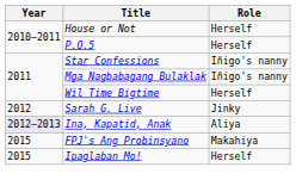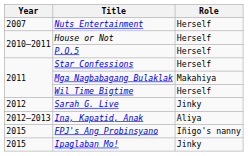+ row: 2007 | Nuts Entertainment | Herself
Star Confessions | Role: Iñigo's nanny -> Herself
Mga Nagbabagang Bulaklak | Role: Iñigo's nanny -> Makahiya
Ina, Kapatid, Anak | Year: lavender background -> no background
FPJ's Ang Probinsyano | Role: Makahiya -> Iñigo's nanny
Ipaglaban Mo! | Role: Herself -> Jinky
